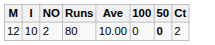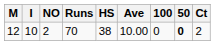+ column: HS | 38
12 | Runs: 80 -> 70
